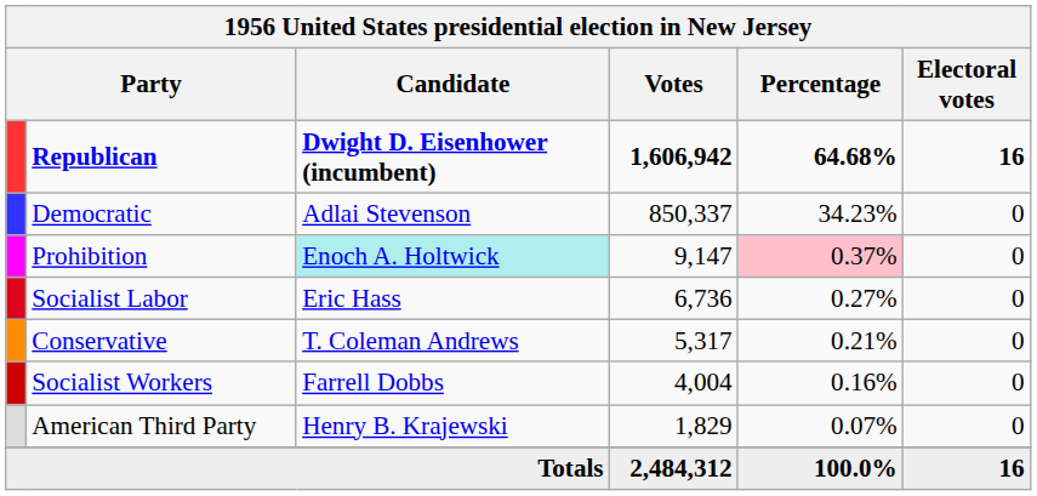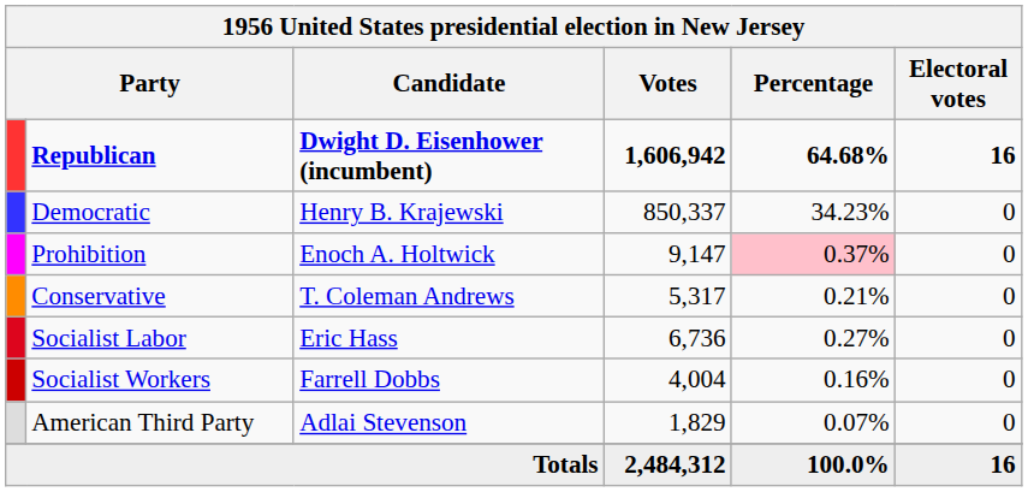Democratic | Candidate: Adlai Stevenson -> Henry B. Krajewski
Prohibition | Candidate: paleturquoise background -> no background
rows swapped: Socialist Labor <-> Conservative
American Third Party | Candidate: Henry B. Krajewski -> Adlai Stevenson
